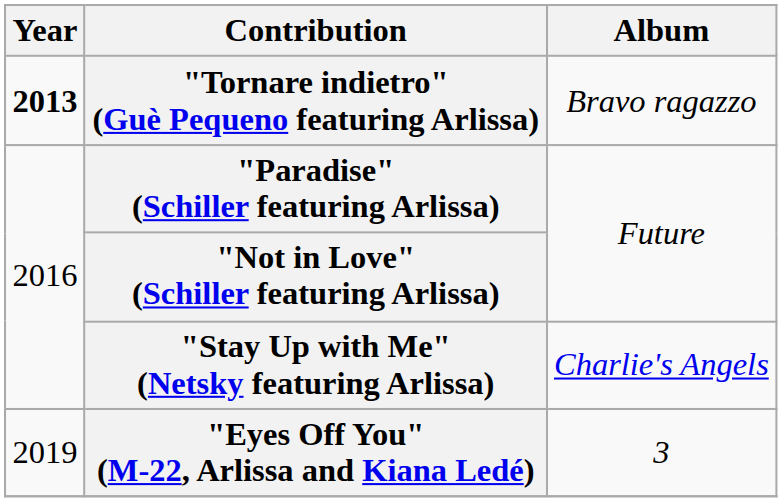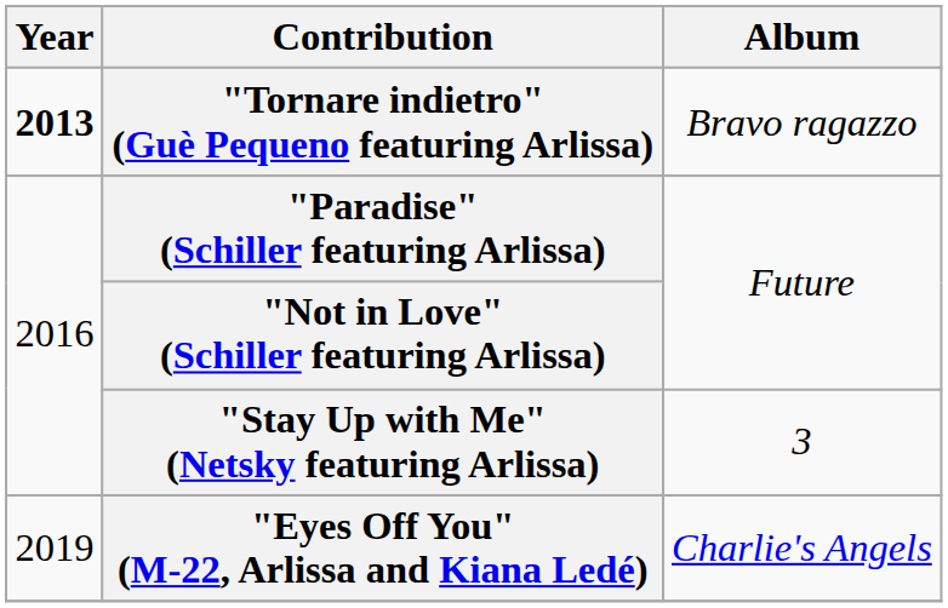"Stay Up with Me" (Netsky featuring Arlissa) | Album: Charlie's Angels -> 3
"Eyes Off You" (M-22, Arlissa and Kiana Ledé) | Album: 3 -> Charlie's Angels
